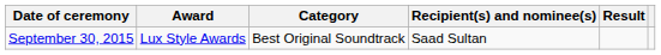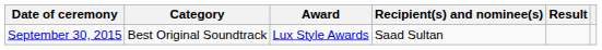columns swapped: Award <-> Category
